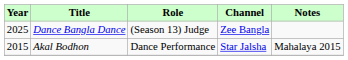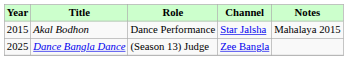rows swapped: Akal Bodhon <-> Dance Bangla Dance
